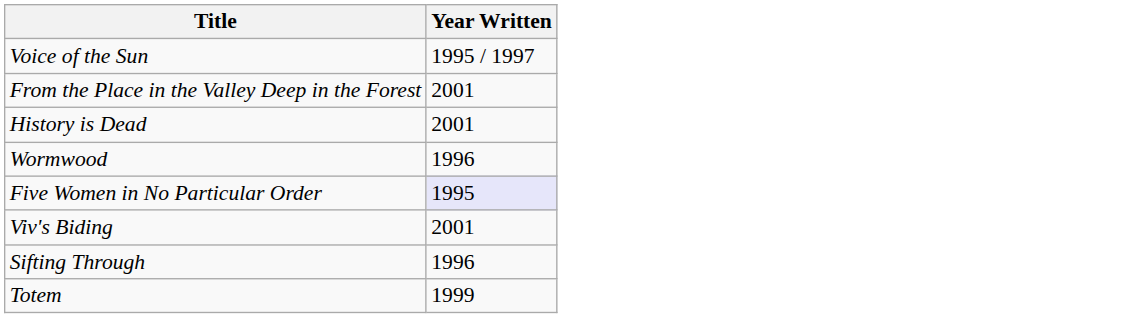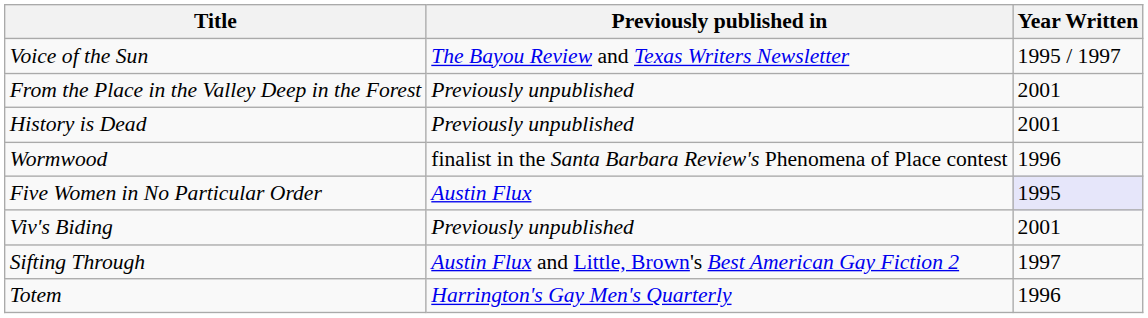+ column: Previously published in | The Bayou Review and Texas Writers Newsletter | Previously unpublished | Previously unpublished | finalist in the Santa Barbara Review's Phenomena of Place contest | Austin Flux | Previously unpublished | Austin Flux and Little, Brown's Best American Gay Fiction 2 | Harrington's Gay Men's Quarterly
Sifting Through | Year Written: 1996 -> 1997
Totem | Year Written: 1999 -> 1996
